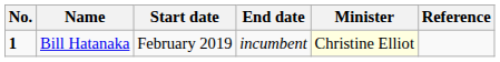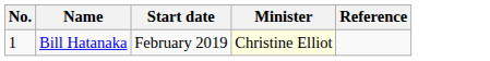- column: End date | incumbent
Bill Hatanaka | No.: bold -> normal
